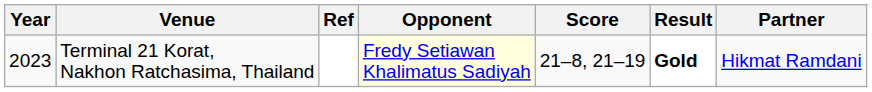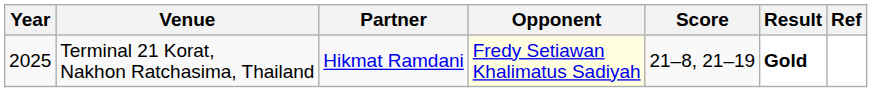columns swapped: Partner <-> Ref
Terminal 21 Korat, Nakhon Ratchasima, Thailand | Year: 2023 -> 2025
